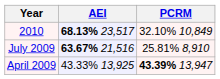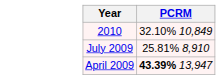- column: AEI | 68.13% 23,517 | 63.67% 21,516 | 43.33% 13,925
